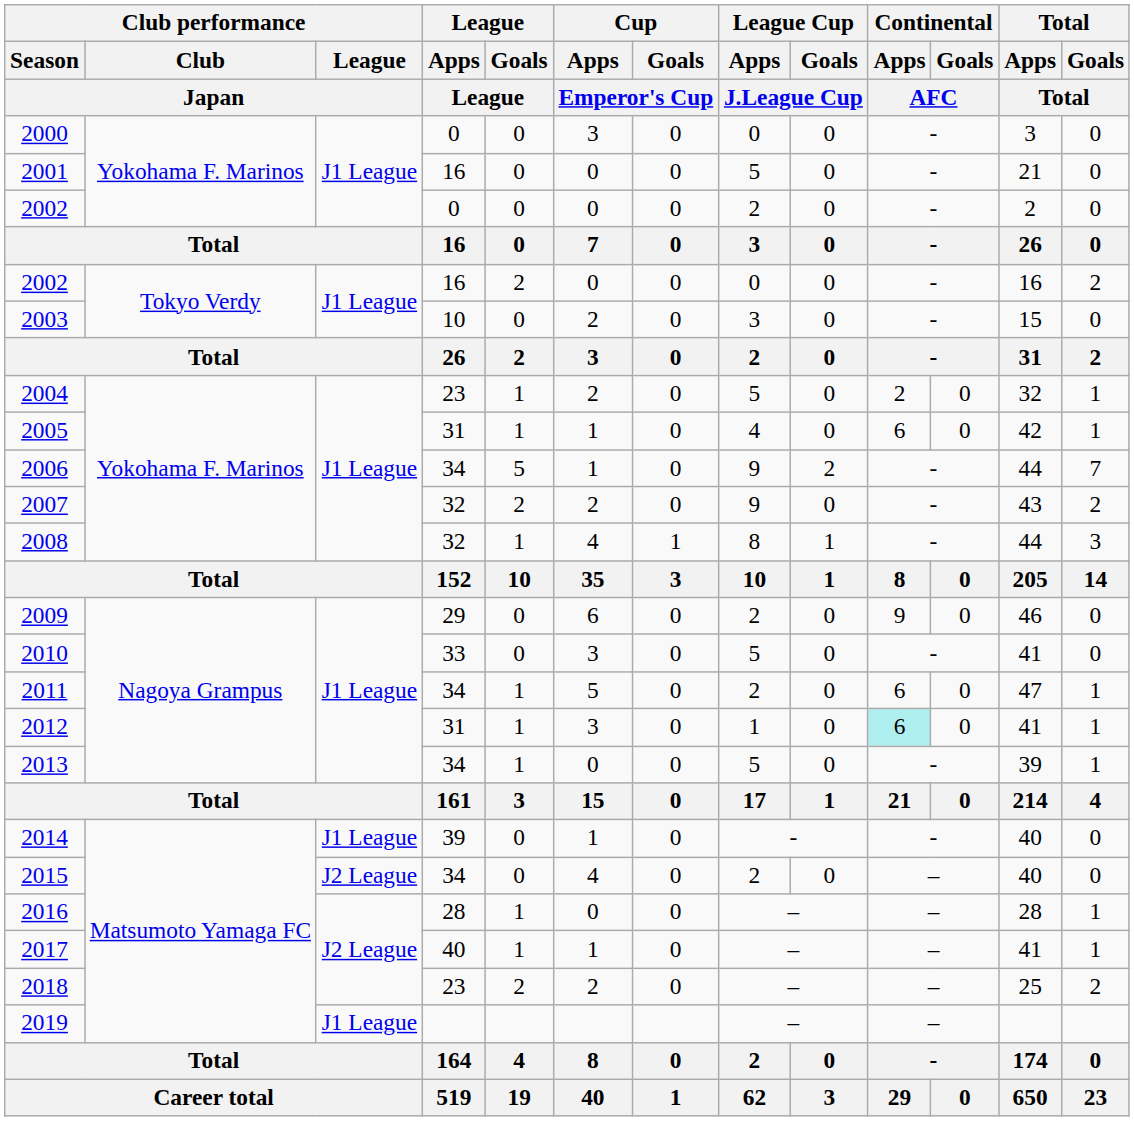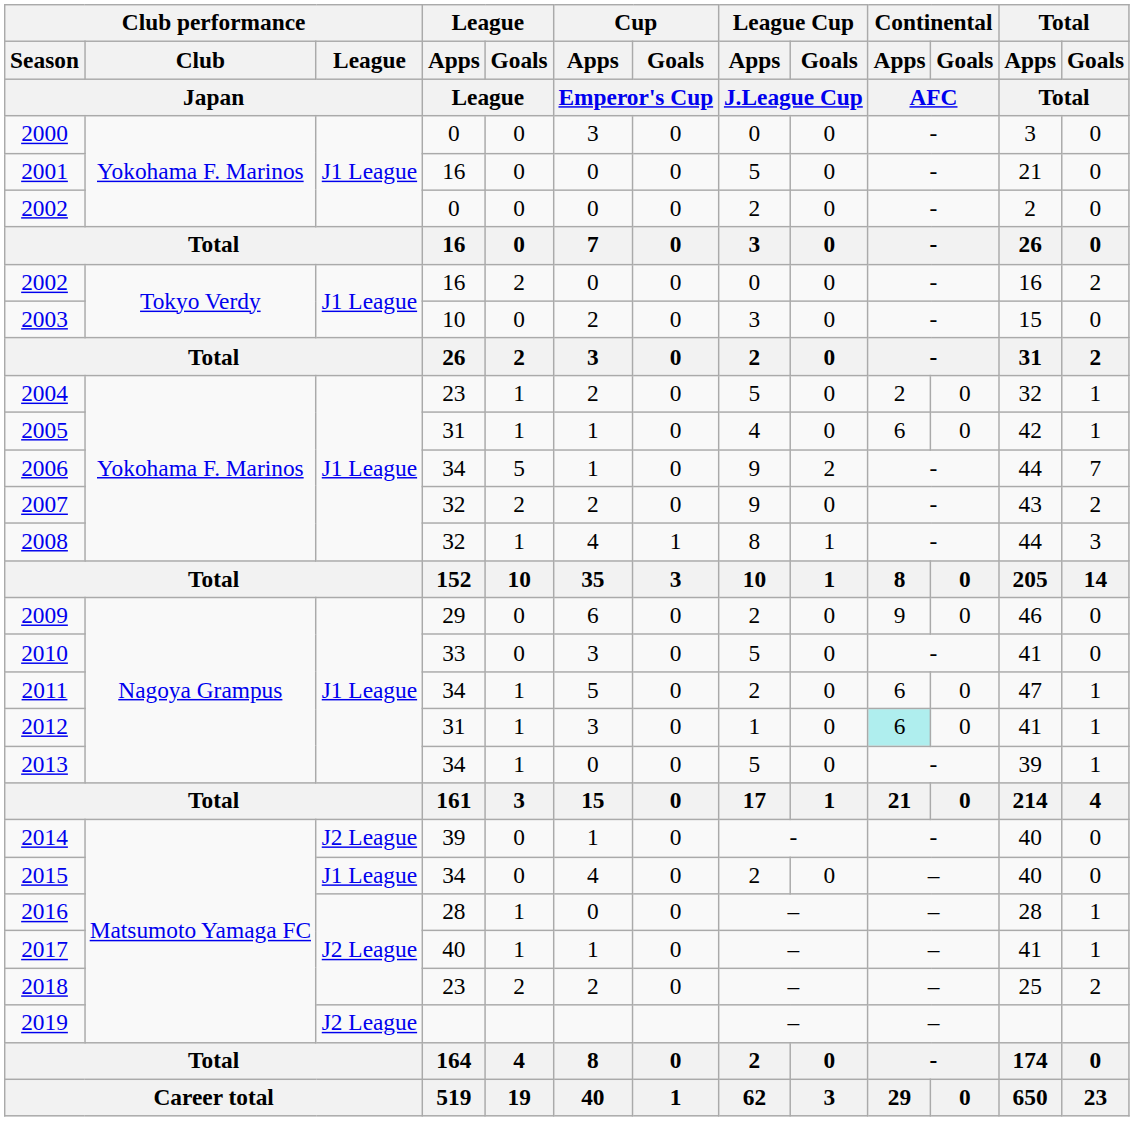2014 | Club performance / League / Japan: J1 League -> J2 League
2015 | Club performance / League / Japan: J2 League -> J1 League
2019 | Club performance / League / Japan: J1 League -> J2 League
